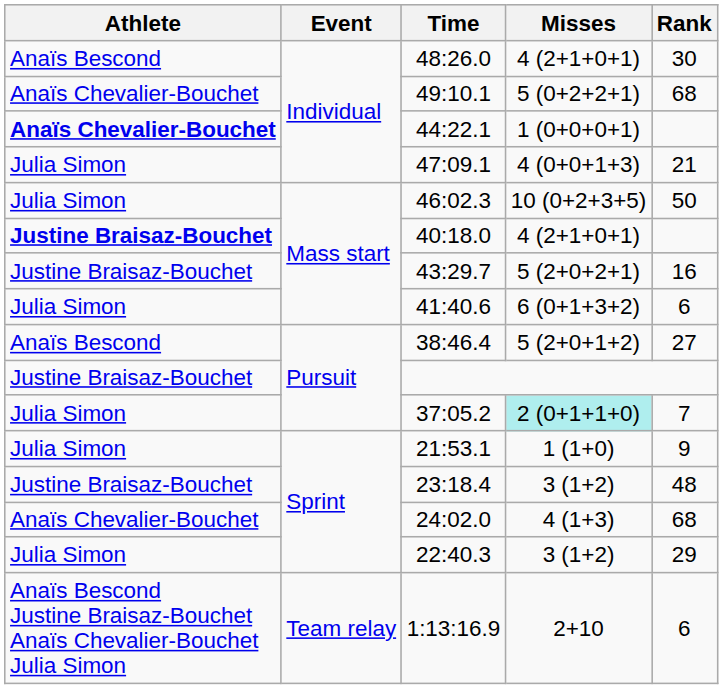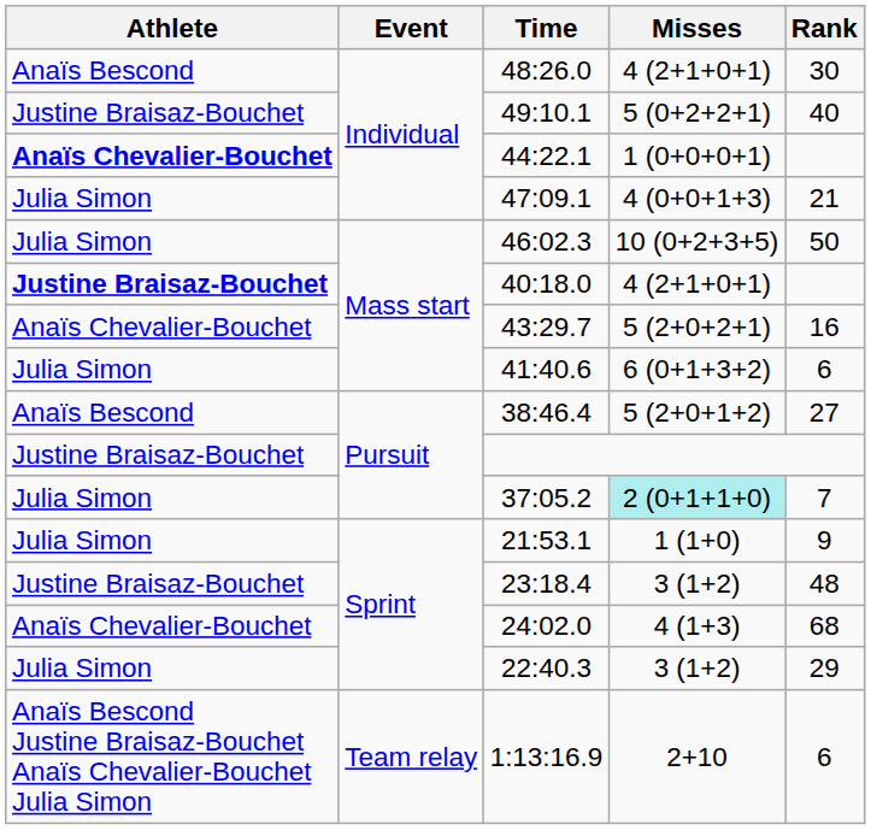49:10.1 | Athlete: Anaïs Chevalier-Bouchet -> Justine Braisaz-Bouchet
49:10.1 | Rank: 68 -> 40
43:29.7 | Athlete: Justine Braisaz-Bouchet -> Anaïs Chevalier-Bouchet
